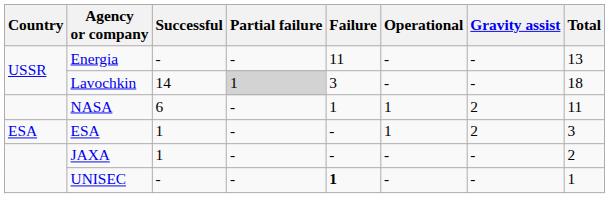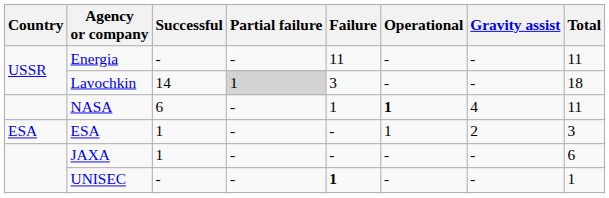Energia | Total: 13 -> 11
NASA | Operational: normal -> bold
NASA | Gravity assist: 2 -> 4
JAXA | Total: 2 -> 6
